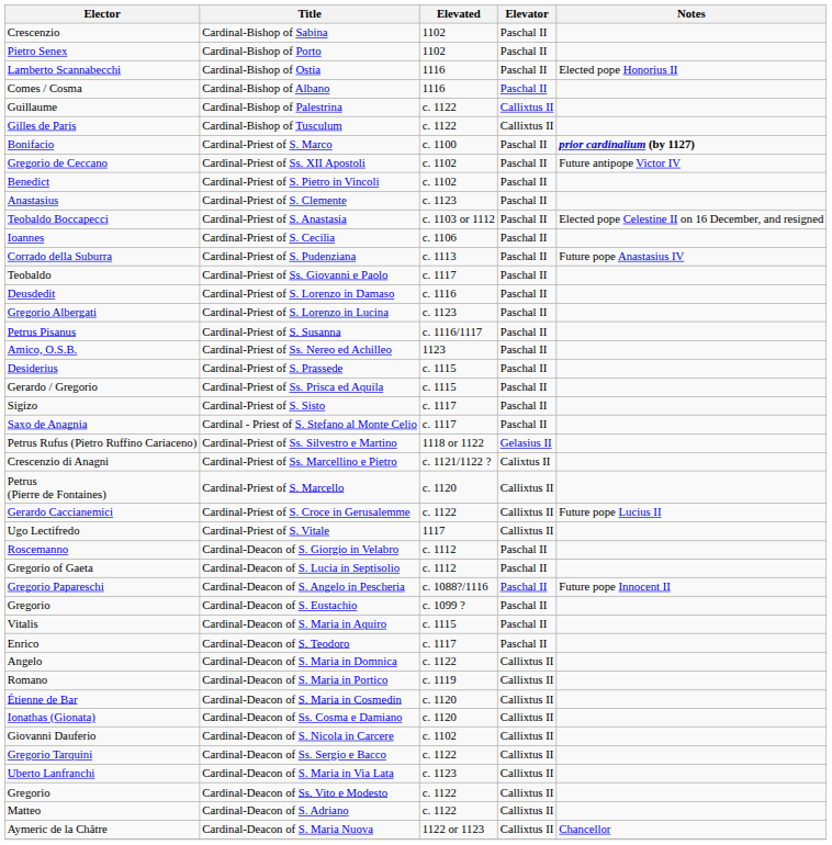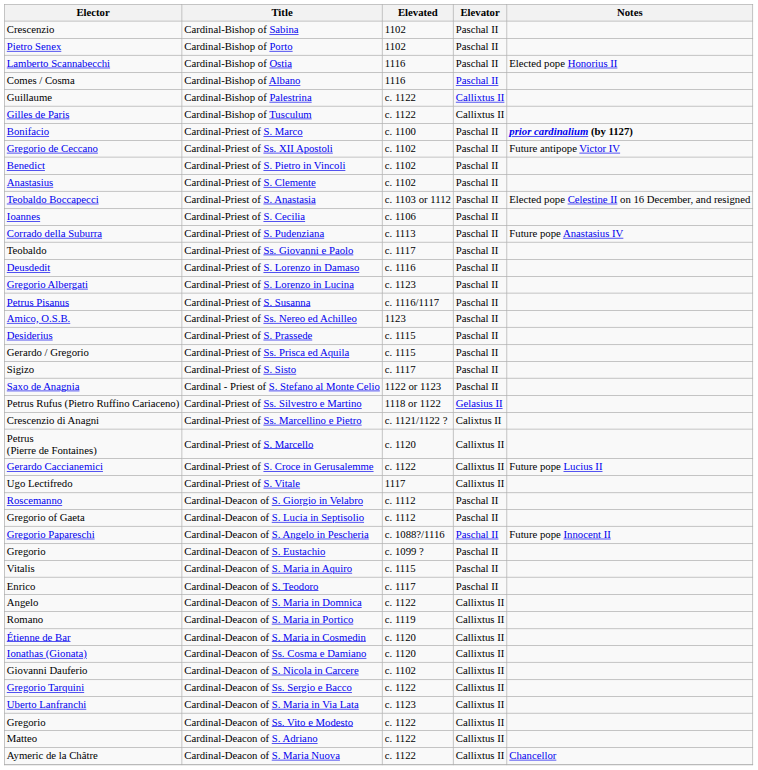Cardinal-Priest of S. Clemente | Elevated: c. 1123 -> c. 1102
Cardinal - Priest of S. Stefano al Monte Celio | Elevated: c. 1117 -> 1122 or 1123
Cardinal-Deacon of S. Maria Nuova | Elevated: 1122 or 1123 -> c. 1122
